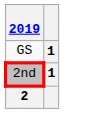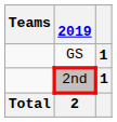+ column: Teams | Total
